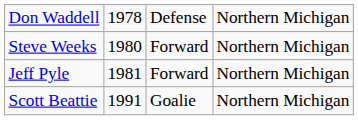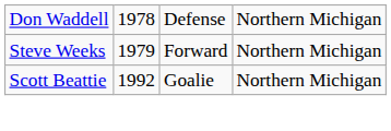Steve Weeks | column 2: 1980 -> 1979
- row: Jeff Pyle | 1981 | Forward | Northern Michigan
Scott Beattie | column 2: 1991 -> 1992
